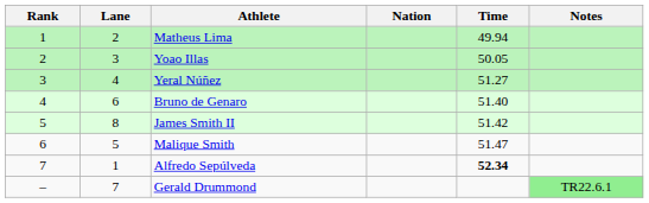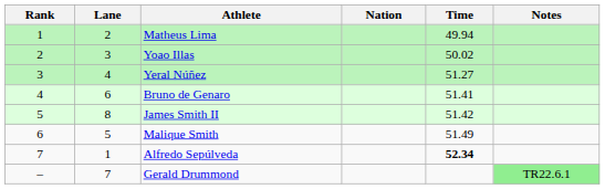Yoao Illas | Time: 50.05 -> 50.02
Bruno de Genaro | Time: 51.40 -> 51.41
Malique Smith | Time: 51.47 -> 51.49
